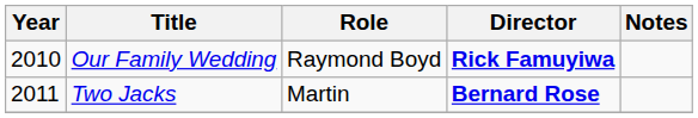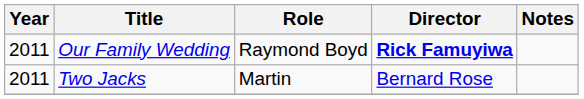Our Family Wedding | Year: 2010 -> 2011
Two Jacks | Director: bold -> normal
